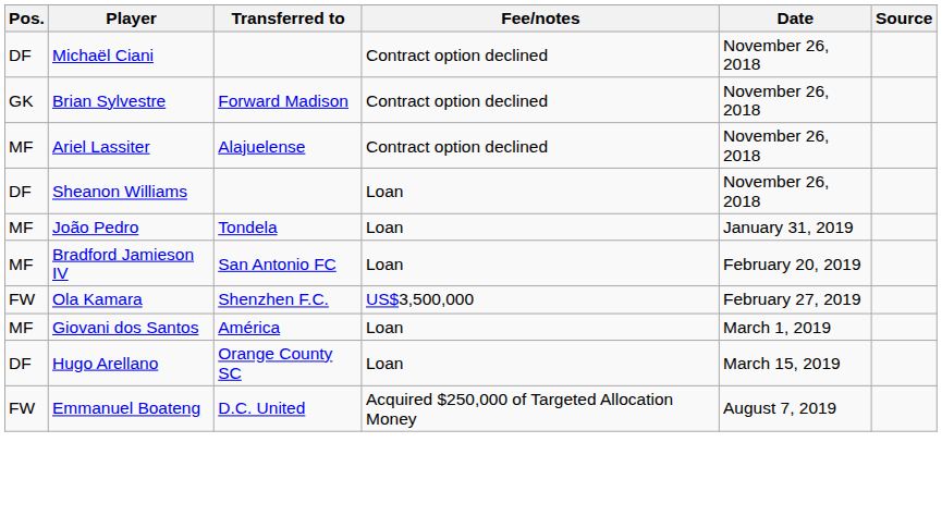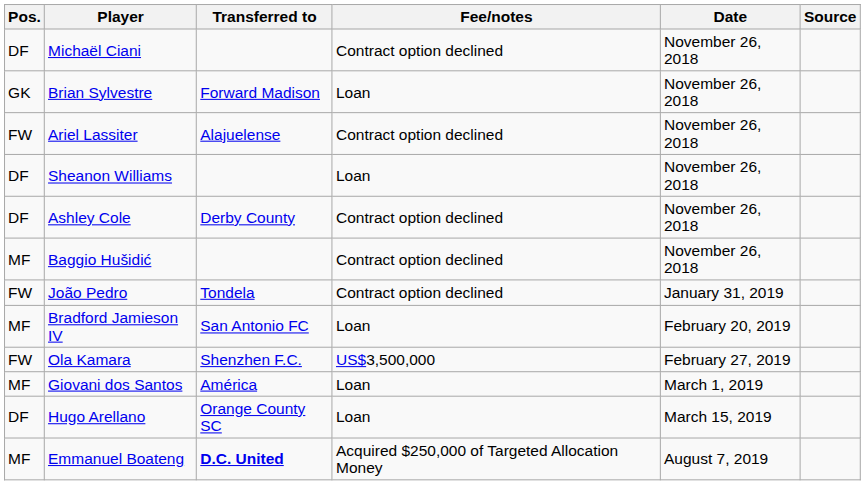Brian Sylvestre | Fee/notes: Contract option declined -> Loan
Ariel Lassiter | Pos.: MF -> FW
+ row: DF | Ashley Cole | Derby County | Contract option declined | November 26, 2018
+ row: MF | Baggio Hušidić | Contract option declined | November 26, 2018
João Pedro | Pos.: MF -> FW
João Pedro | Fee/notes: Loan -> Contract option declined
Emmanuel Boateng | Pos.: FW -> MF
Emmanuel Boateng | Transferred to: normal -> bold
